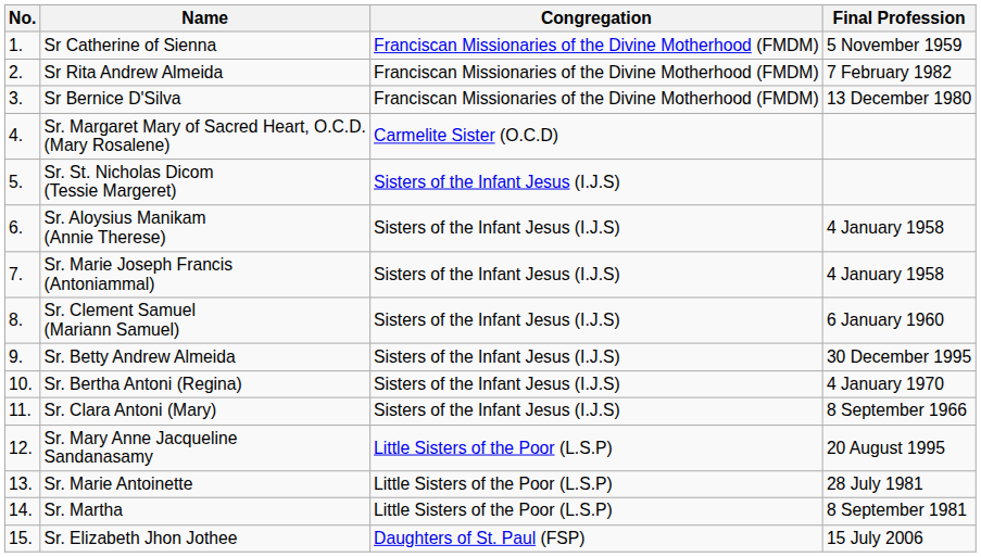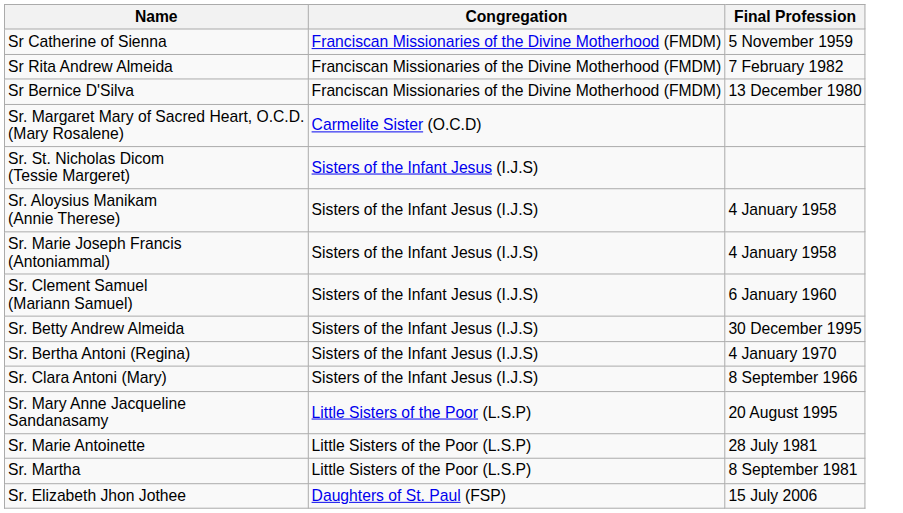- column: No. | 1. | 2. | 3. | 4. | 5. | 6. | 7. | 8. | 9. | 10. | 11. | 12. | 13. | 14. | 15.
